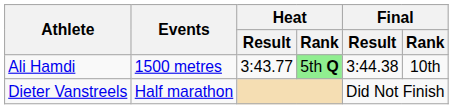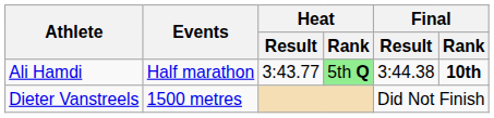Ali Hamdi | Events: 1500 metres -> Half marathon
Ali Hamdi | Final / Rank: normal -> bold
Dieter Vanstreels | Events: Half marathon -> 1500 metres
